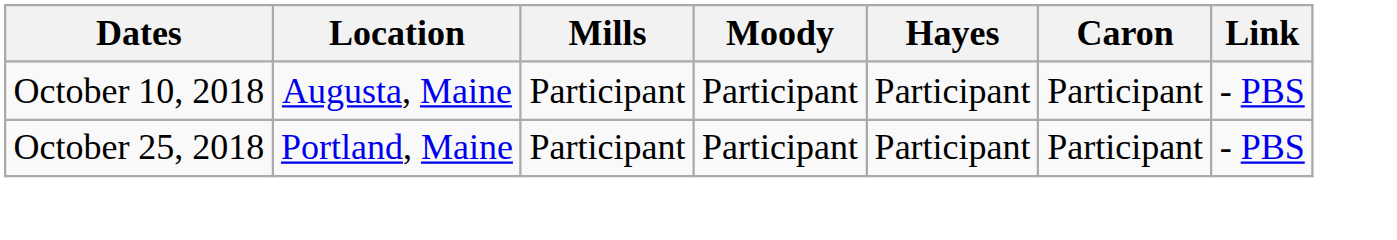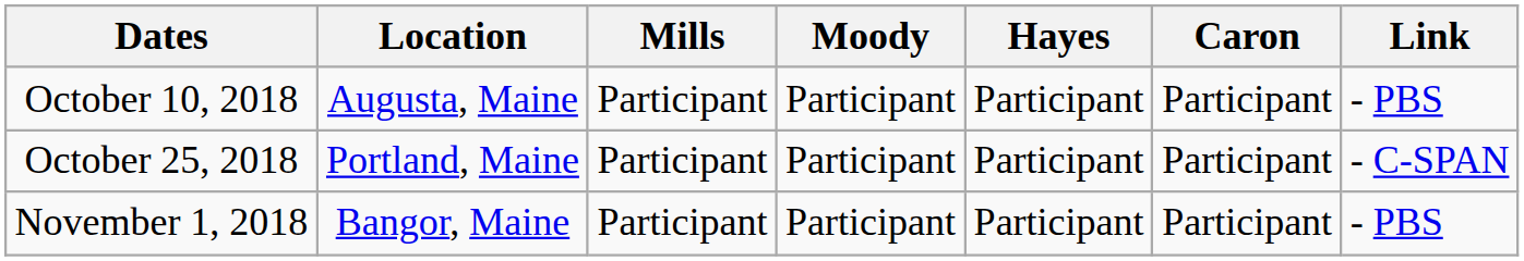October 25, 2018 | Link: - PBS -> - C-SPAN
+ row: November 1, 2018 | Bangor, Maine | Participant | Participant | Participant | Participant | - PBS
